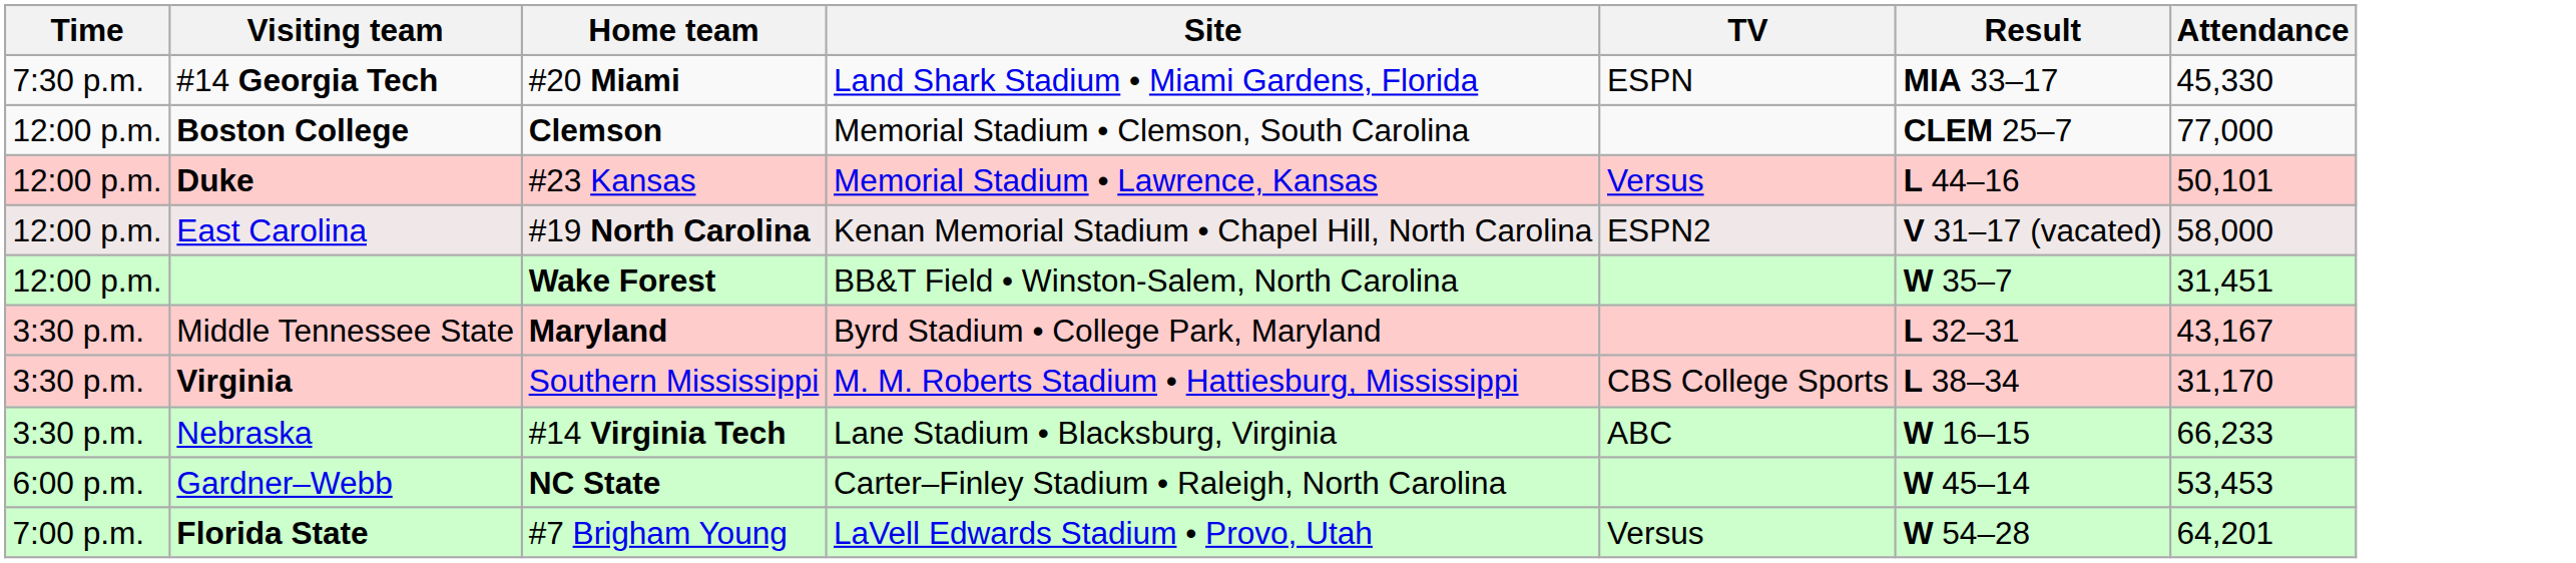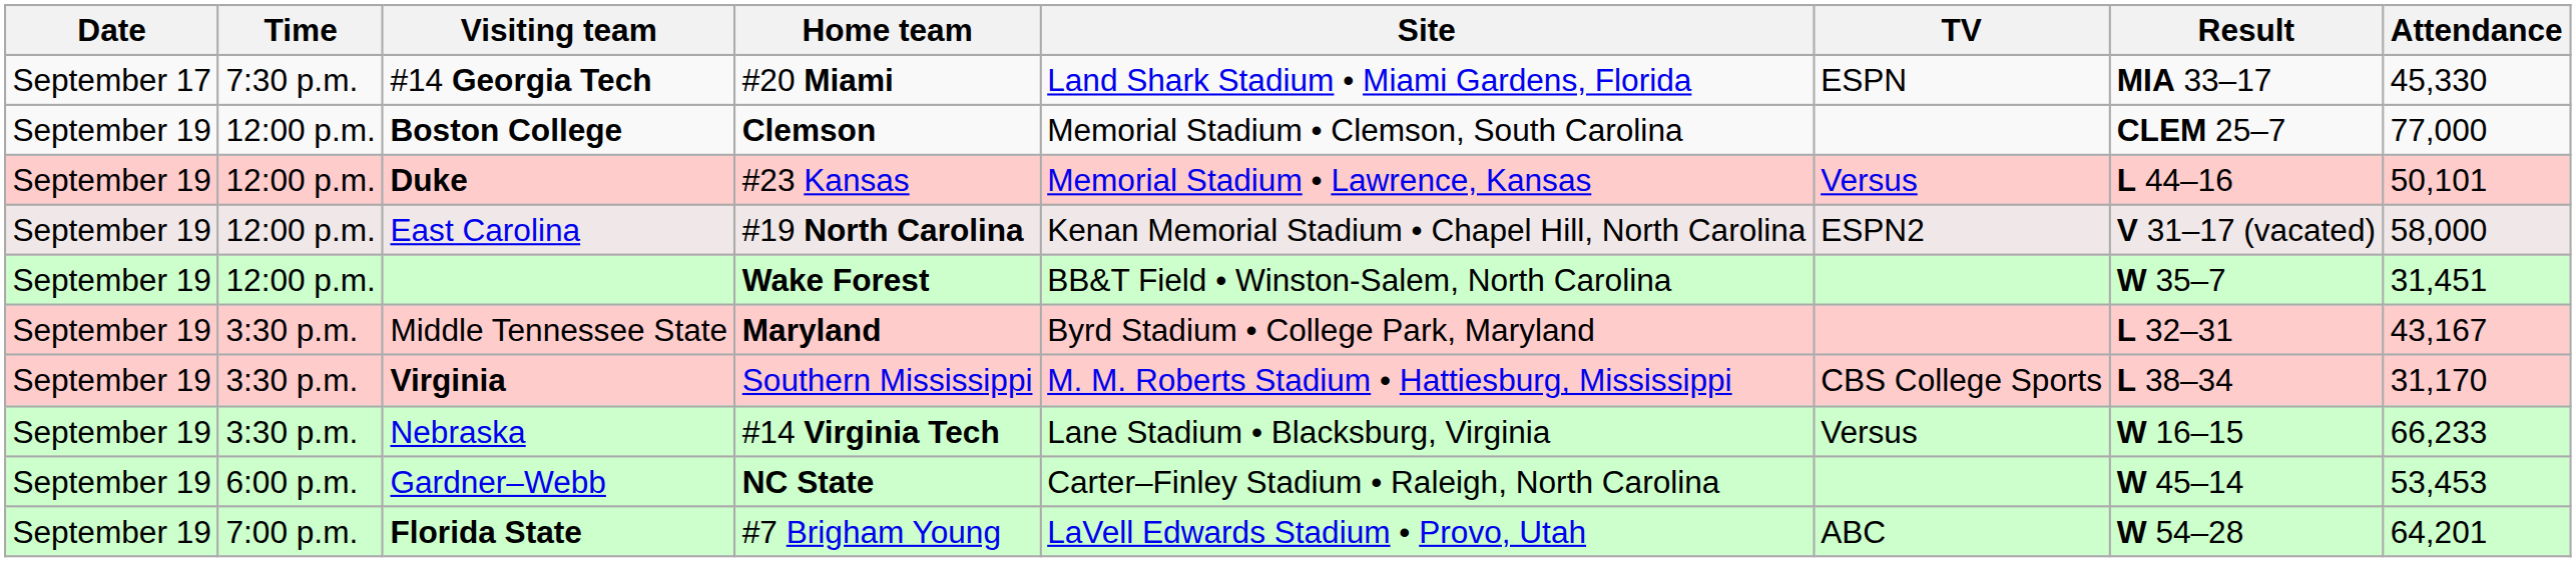+ column: Date | September 17 | September 19 | September 19 | September 19 | September 19 | September 19 | September 19 | September 19 | September 19 | September 19
Nebraska | TV: ABC -> Versus
Florida State | TV: Versus -> ABC
